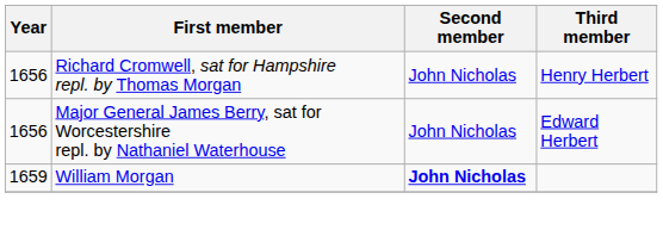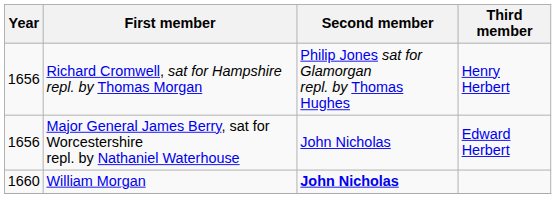Richard Cromwell, sat for Hampshire repl. by Thomas Morgan | Second member: John Nicholas -> Philip Jones sat for Glamorgan repl. by Thomas Hughes
William Morgan | Year: 1659 -> 1660
